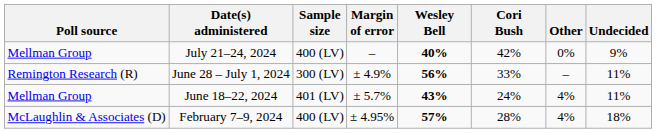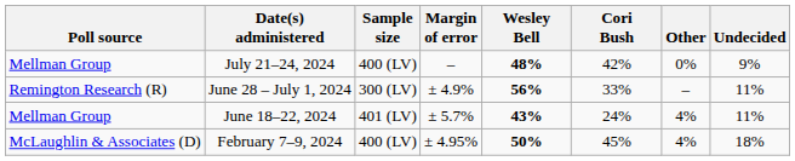July 21–24, 2024 | Wesley Bell: 40% -> 48%
February 7–9, 2024 | Wesley Bell: 57% -> 50%
February 7–9, 2024 | Cori Bush: 28% -> 45%
